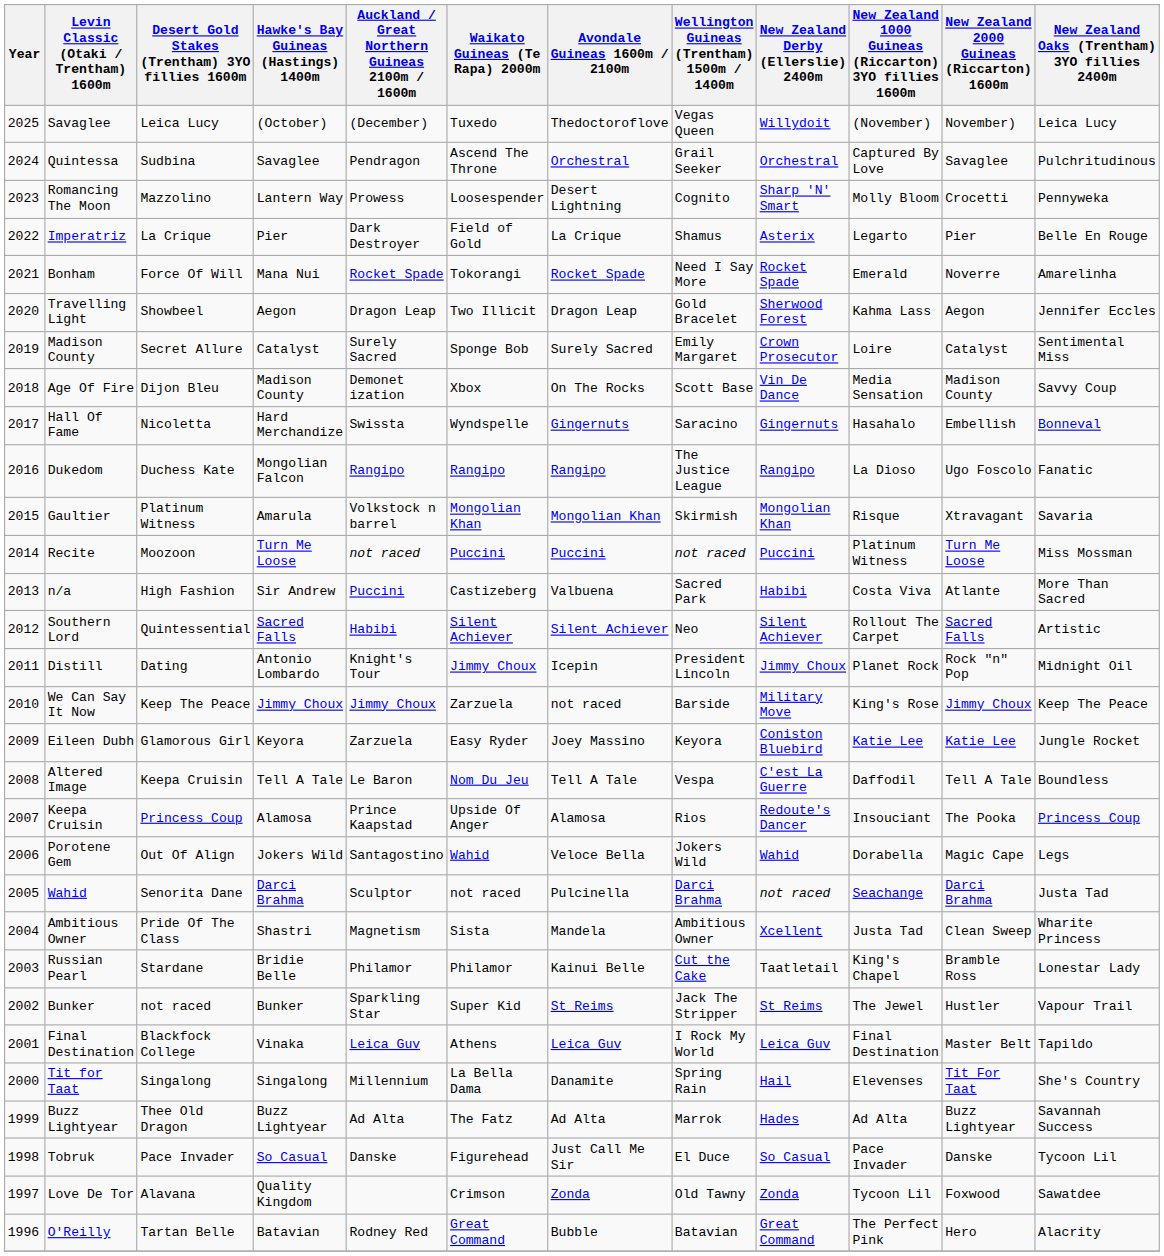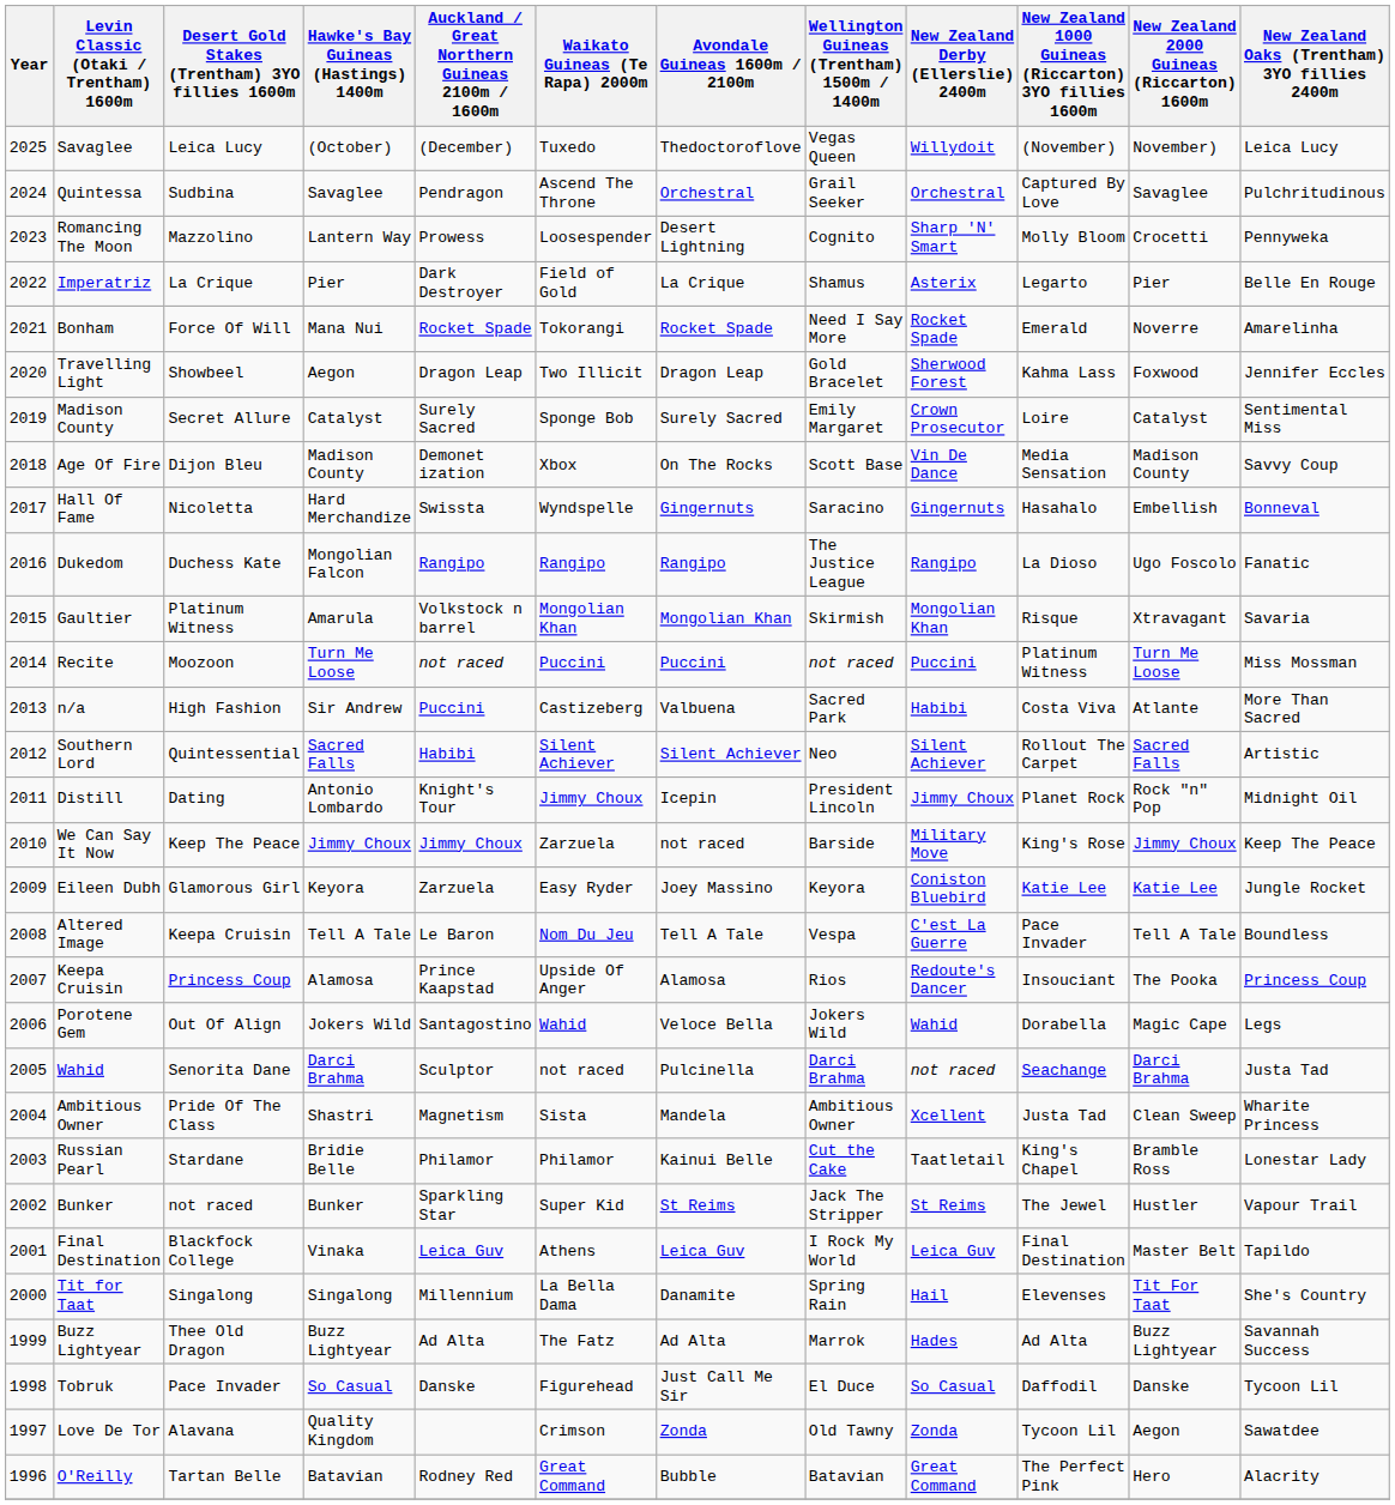Travelling Light | New Zealand 2000 Guineas (Riccarton) 1600m: Aegon -> Foxwood
Altered Image | New Zealand 1000 Guineas (Riccarton) 3YO fillies 1600m: Daffodil -> Pace Invader
Tobruk | New Zealand 1000 Guineas (Riccarton) 3YO fillies 1600m: Pace Invader -> Daffodil
Love De Tor | New Zealand 2000 Guineas (Riccarton) 1600m: Foxwood -> Aegon
